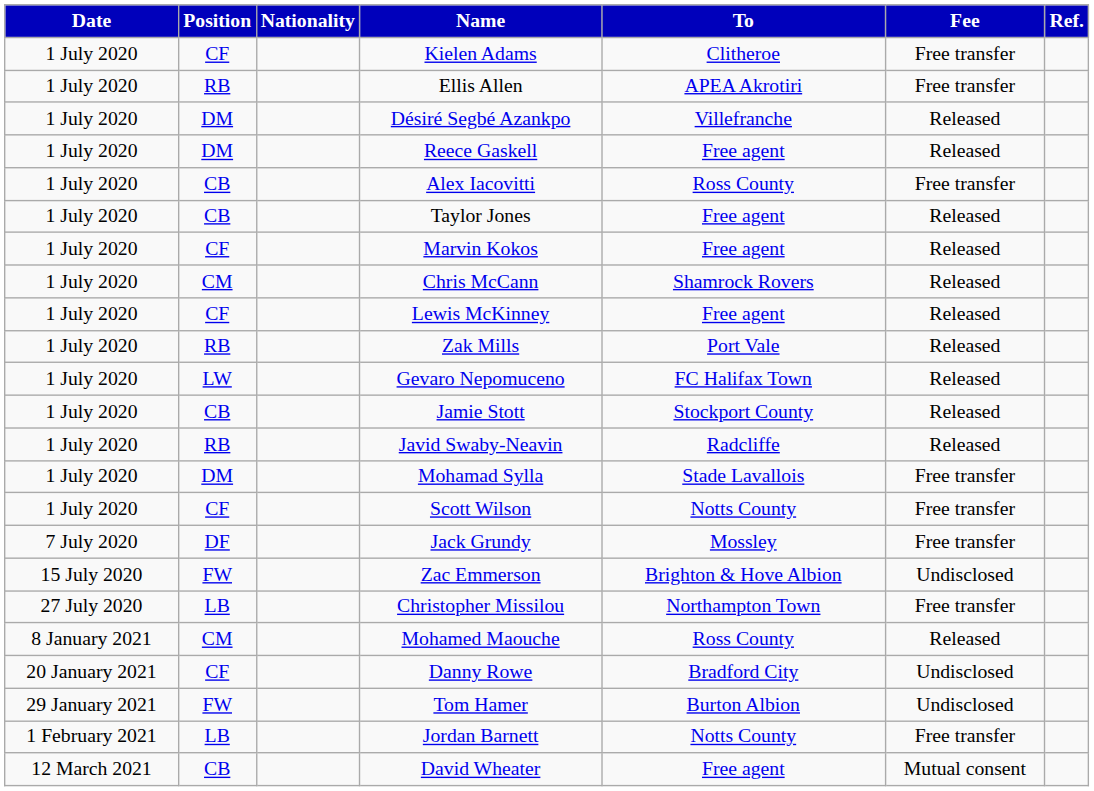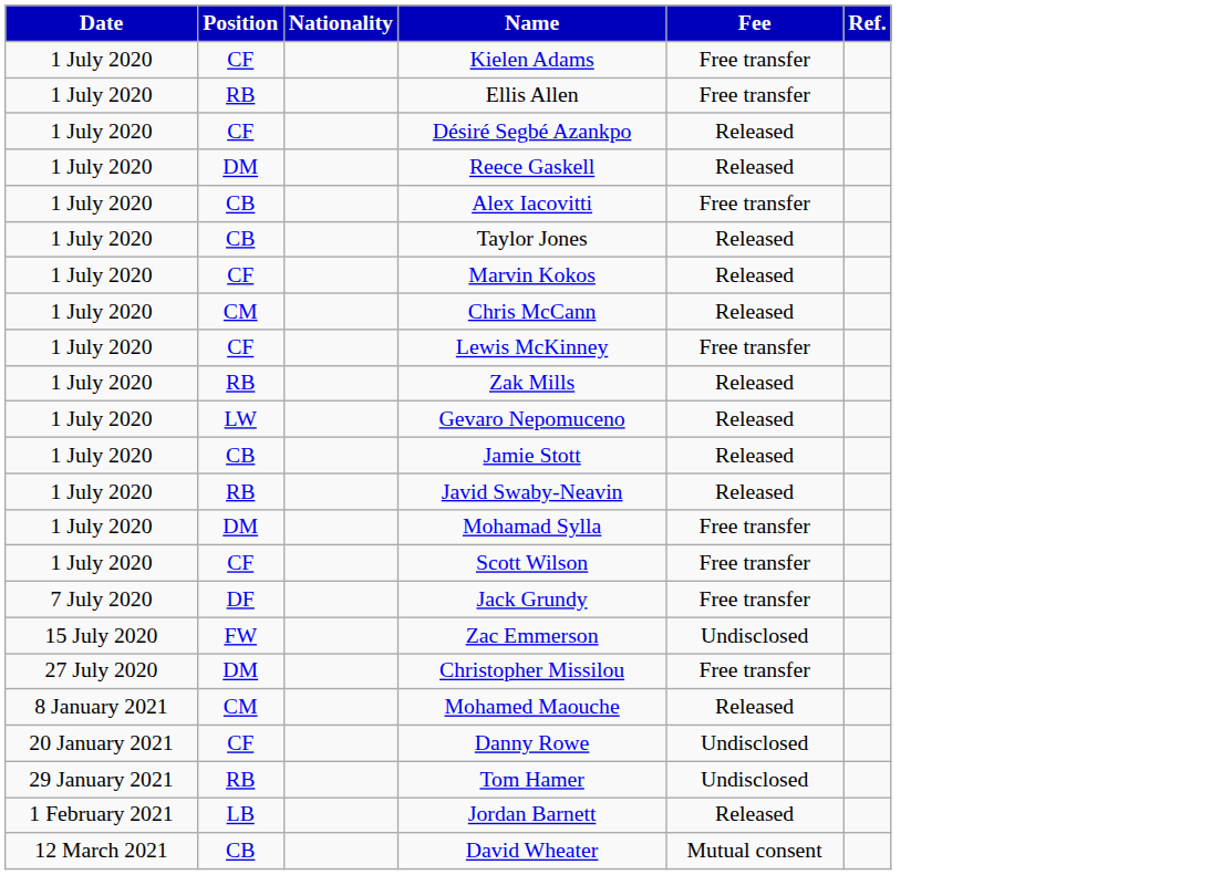- column: To | Clitheroe | APEA Akrotiri | Villefranche | Free agent | Ross County | Free agent | Free agent | Shamrock Rovers | Free agent | Port Vale | FC Halifax Town | Stockport County | Radcliffe | Stade Lavallois | Notts County | Mossley | Brighton & Hove Albion | Northampton Town | Ross County | Bradford City | Burton Albion | Notts County | Free agent
Désiré Segbé Azankpo | Position: DM -> CF
Lewis McKinney | Fee: Released -> Free transfer
Christopher Missilou | Position: LB -> DM
Tom Hamer | Position: FW -> RB
Jordan Barnett | Fee: Free transfer -> Released
